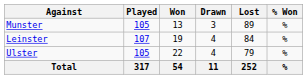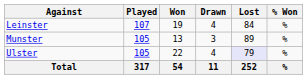rows swapped: Leinster <-> Munster
Ulster | Lost: no background -> lavender background
